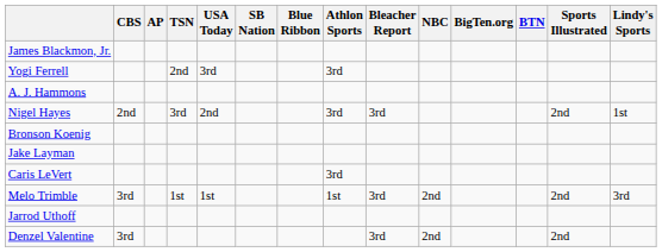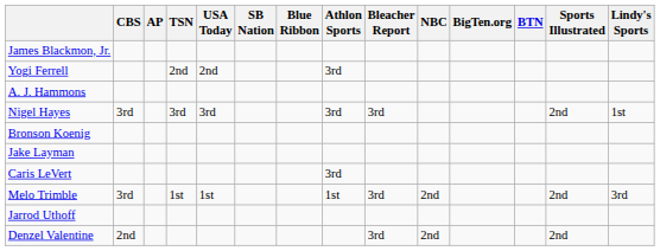Yogi Ferrell | USA Today: 3rd -> 2nd
Nigel Hayes | CBS: 2nd -> 3rd
Nigel Hayes | USA Today: 2nd -> 3rd
Denzel Valentine | CBS: 3rd -> 2nd
